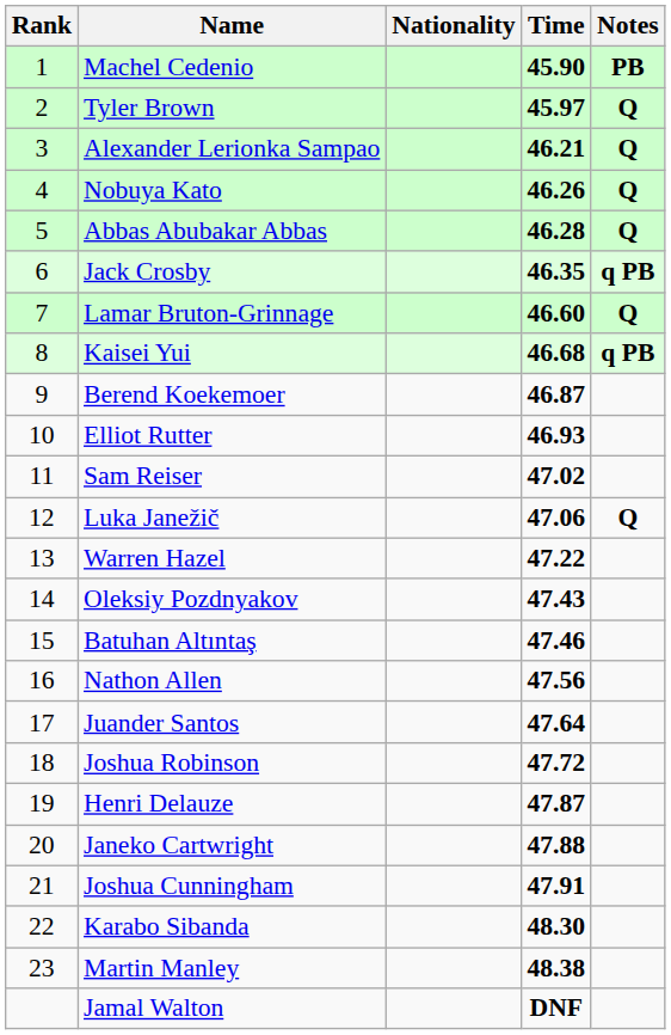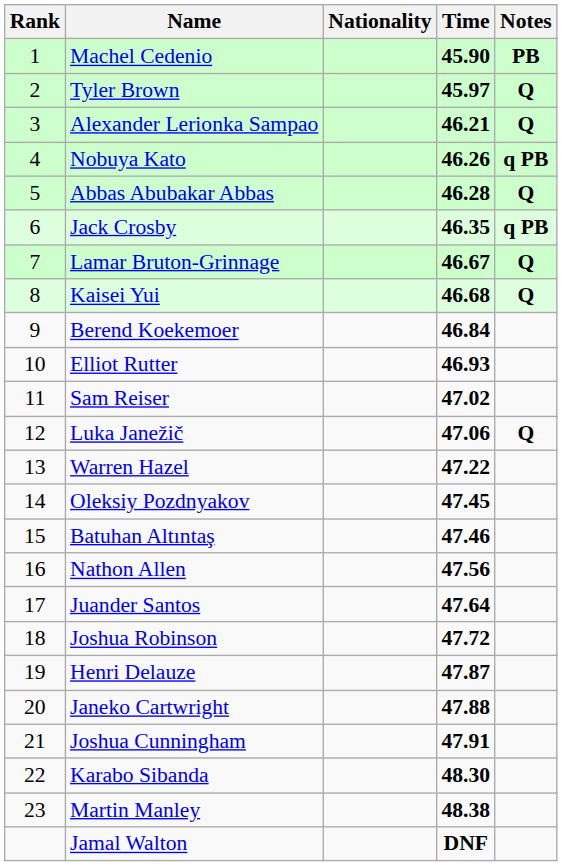Nobuya Kato | Notes: Q -> q PB
Lamar Bruton-Grinnage | Time: 46.60 -> 46.67
Kaisei Yui | Notes: q PB -> Q
Berend Koekemoer | Time: 46.87 -> 46.84
Oleksiy Pozdnyakov | Time: 47.43 -> 47.45
